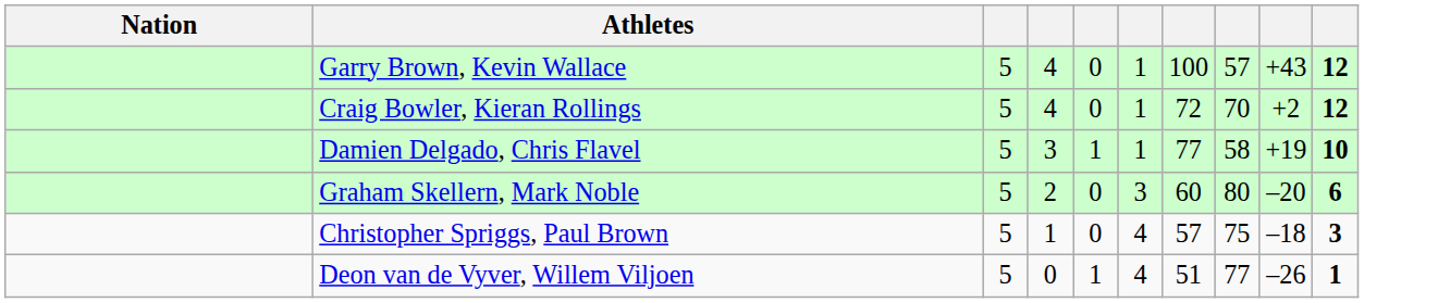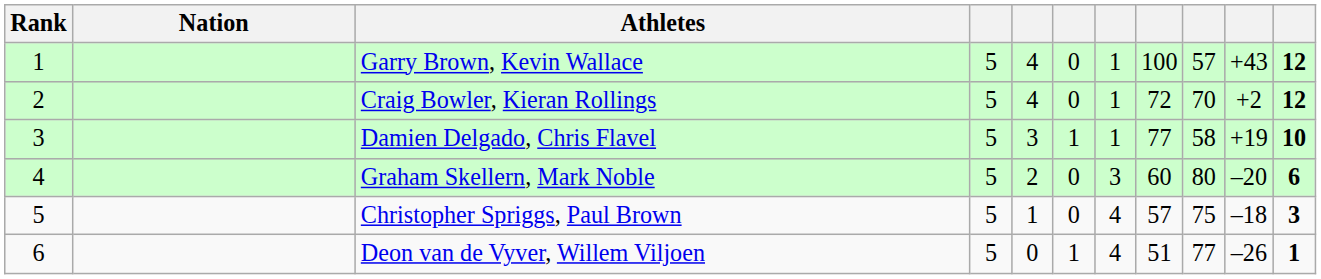+ column: Rank | 1 | 2 | 3 | 4 | 5 | 6
